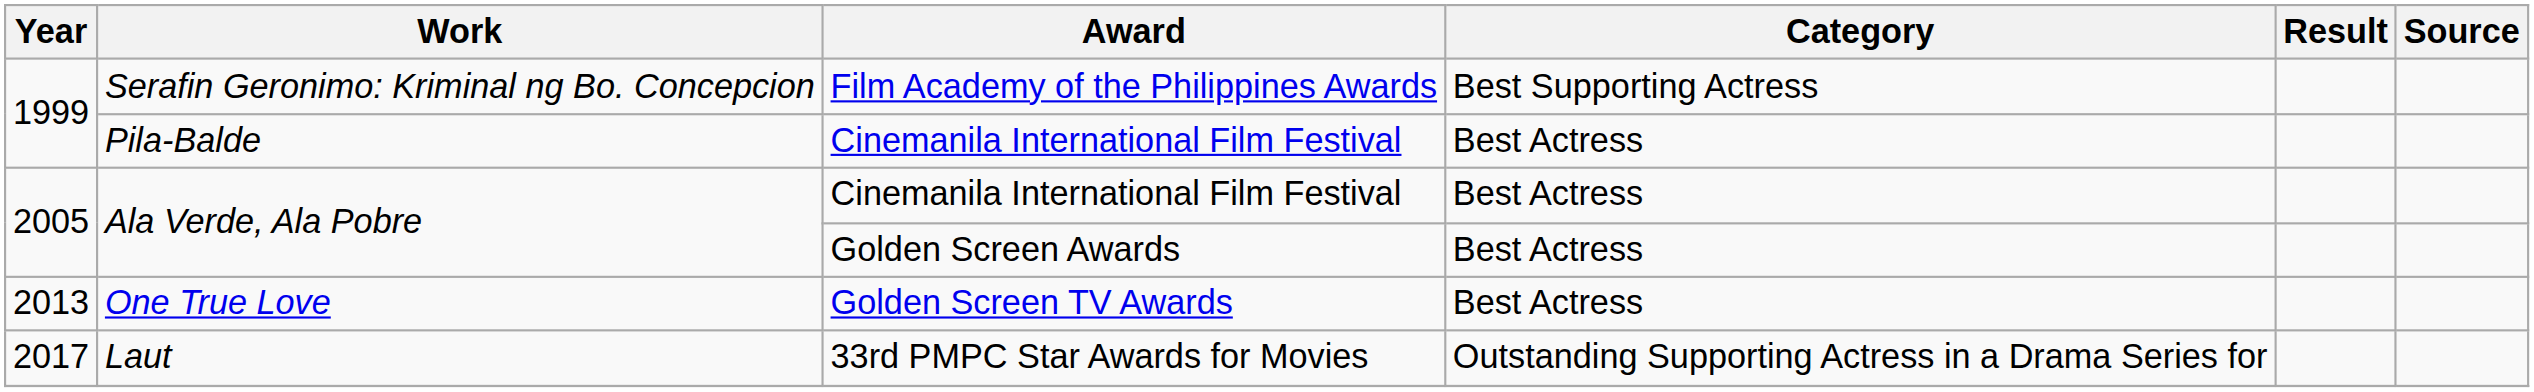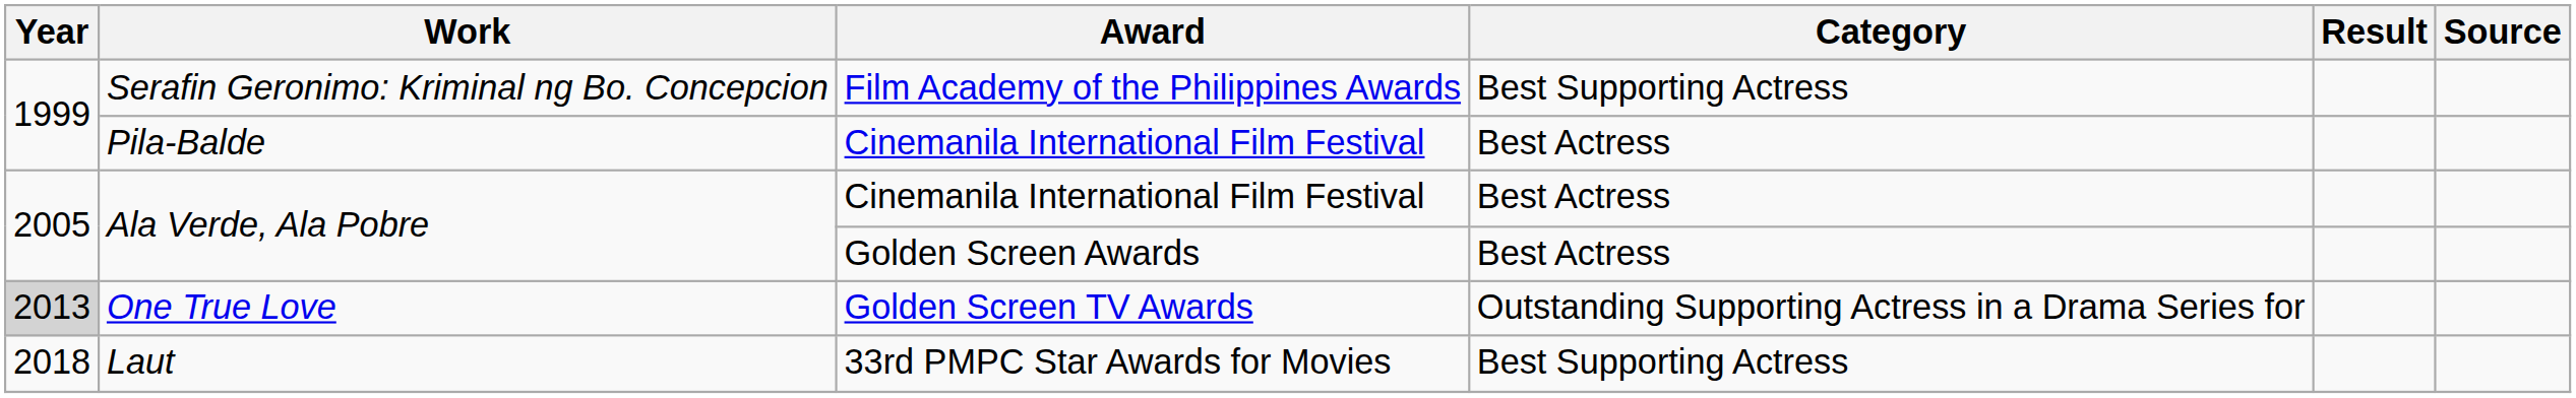One True Love | Year: no background -> lightgrey background
One True Love | Category: Best Actress -> Outstanding Supporting Actress in a Drama Series for
Laut | Year: 2017 -> 2018
Laut | Category: Outstanding Supporting Actress in a Drama Series for -> Best Supporting Actress
